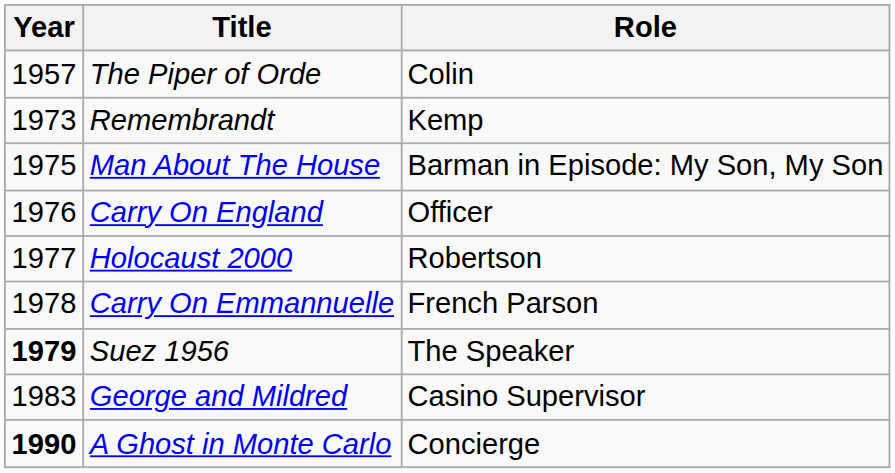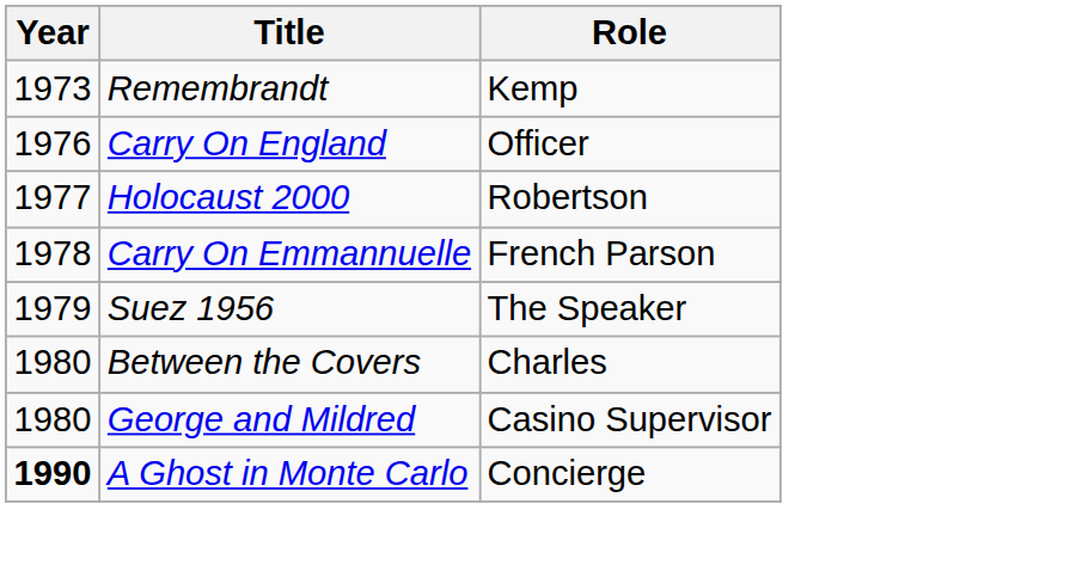- row: 1957 | The Piper of Orde | Colin
- row: 1975 | Man About The House | Barman in Episode: My Son, My Son
Suez 1956 | Year: bold -> normal
+ row: 1980 | Between the Covers | Charles
George and Mildred | Year: 1983 -> 1980
